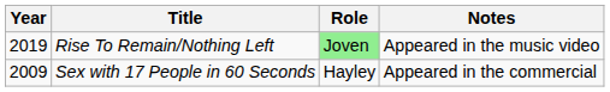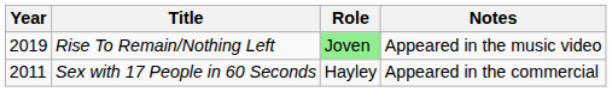Sex with 17 People in 60 Seconds | Year: 2009 -> 2011
